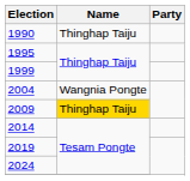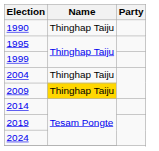2004 | Name: Wangnia Pongte -> Thinghap Taiju
